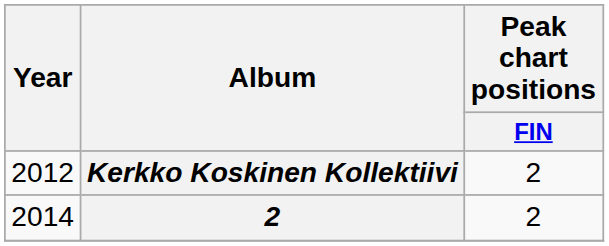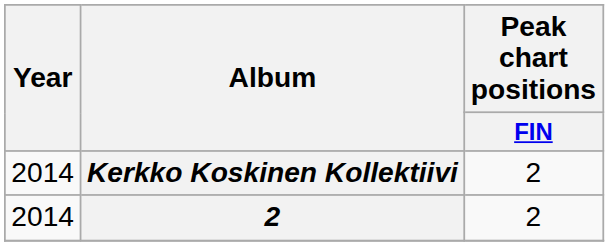Kerkko Koskinen Kollektiivi | Year: 2012 -> 2014
